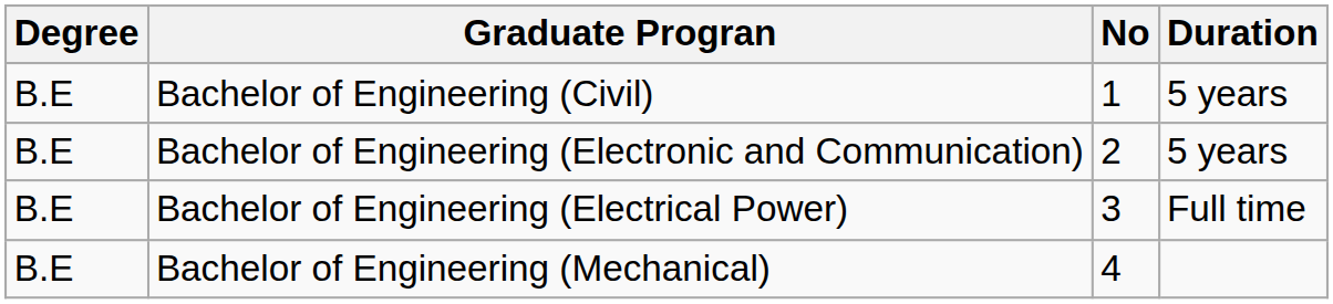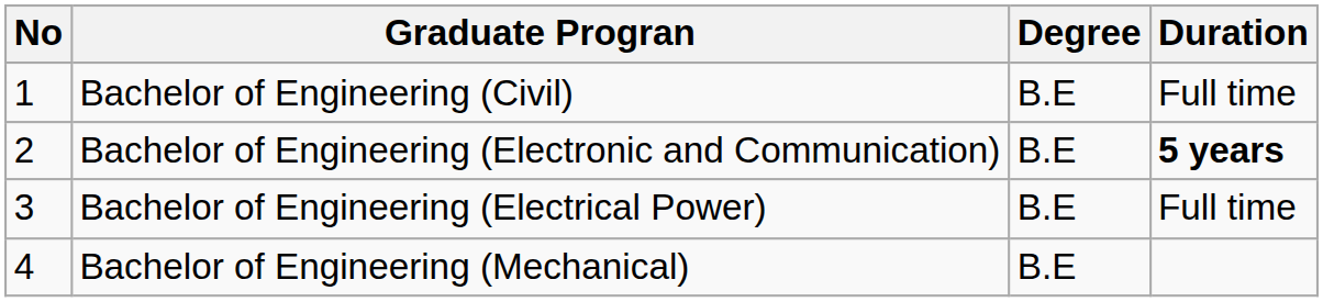columns swapped: No <-> Degree
Bachelor of Engineering (Civil) | Duration: 5 years -> Full time
Bachelor of Engineering (Electronic and Communication) | Duration: normal -> bold
